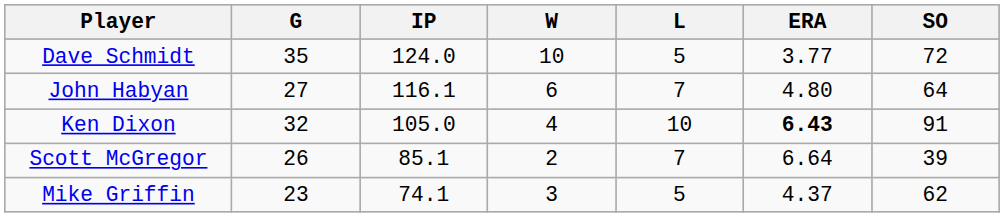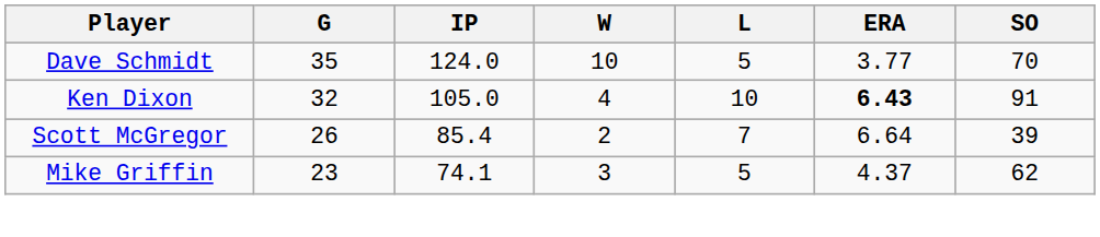Dave Schmidt | SO: 72 -> 70
- row: John Habyan | 27 | 116.1 | 6 | 7 | 4.80 | 64
Scott McGregor | IP: 85.1 -> 85.4
